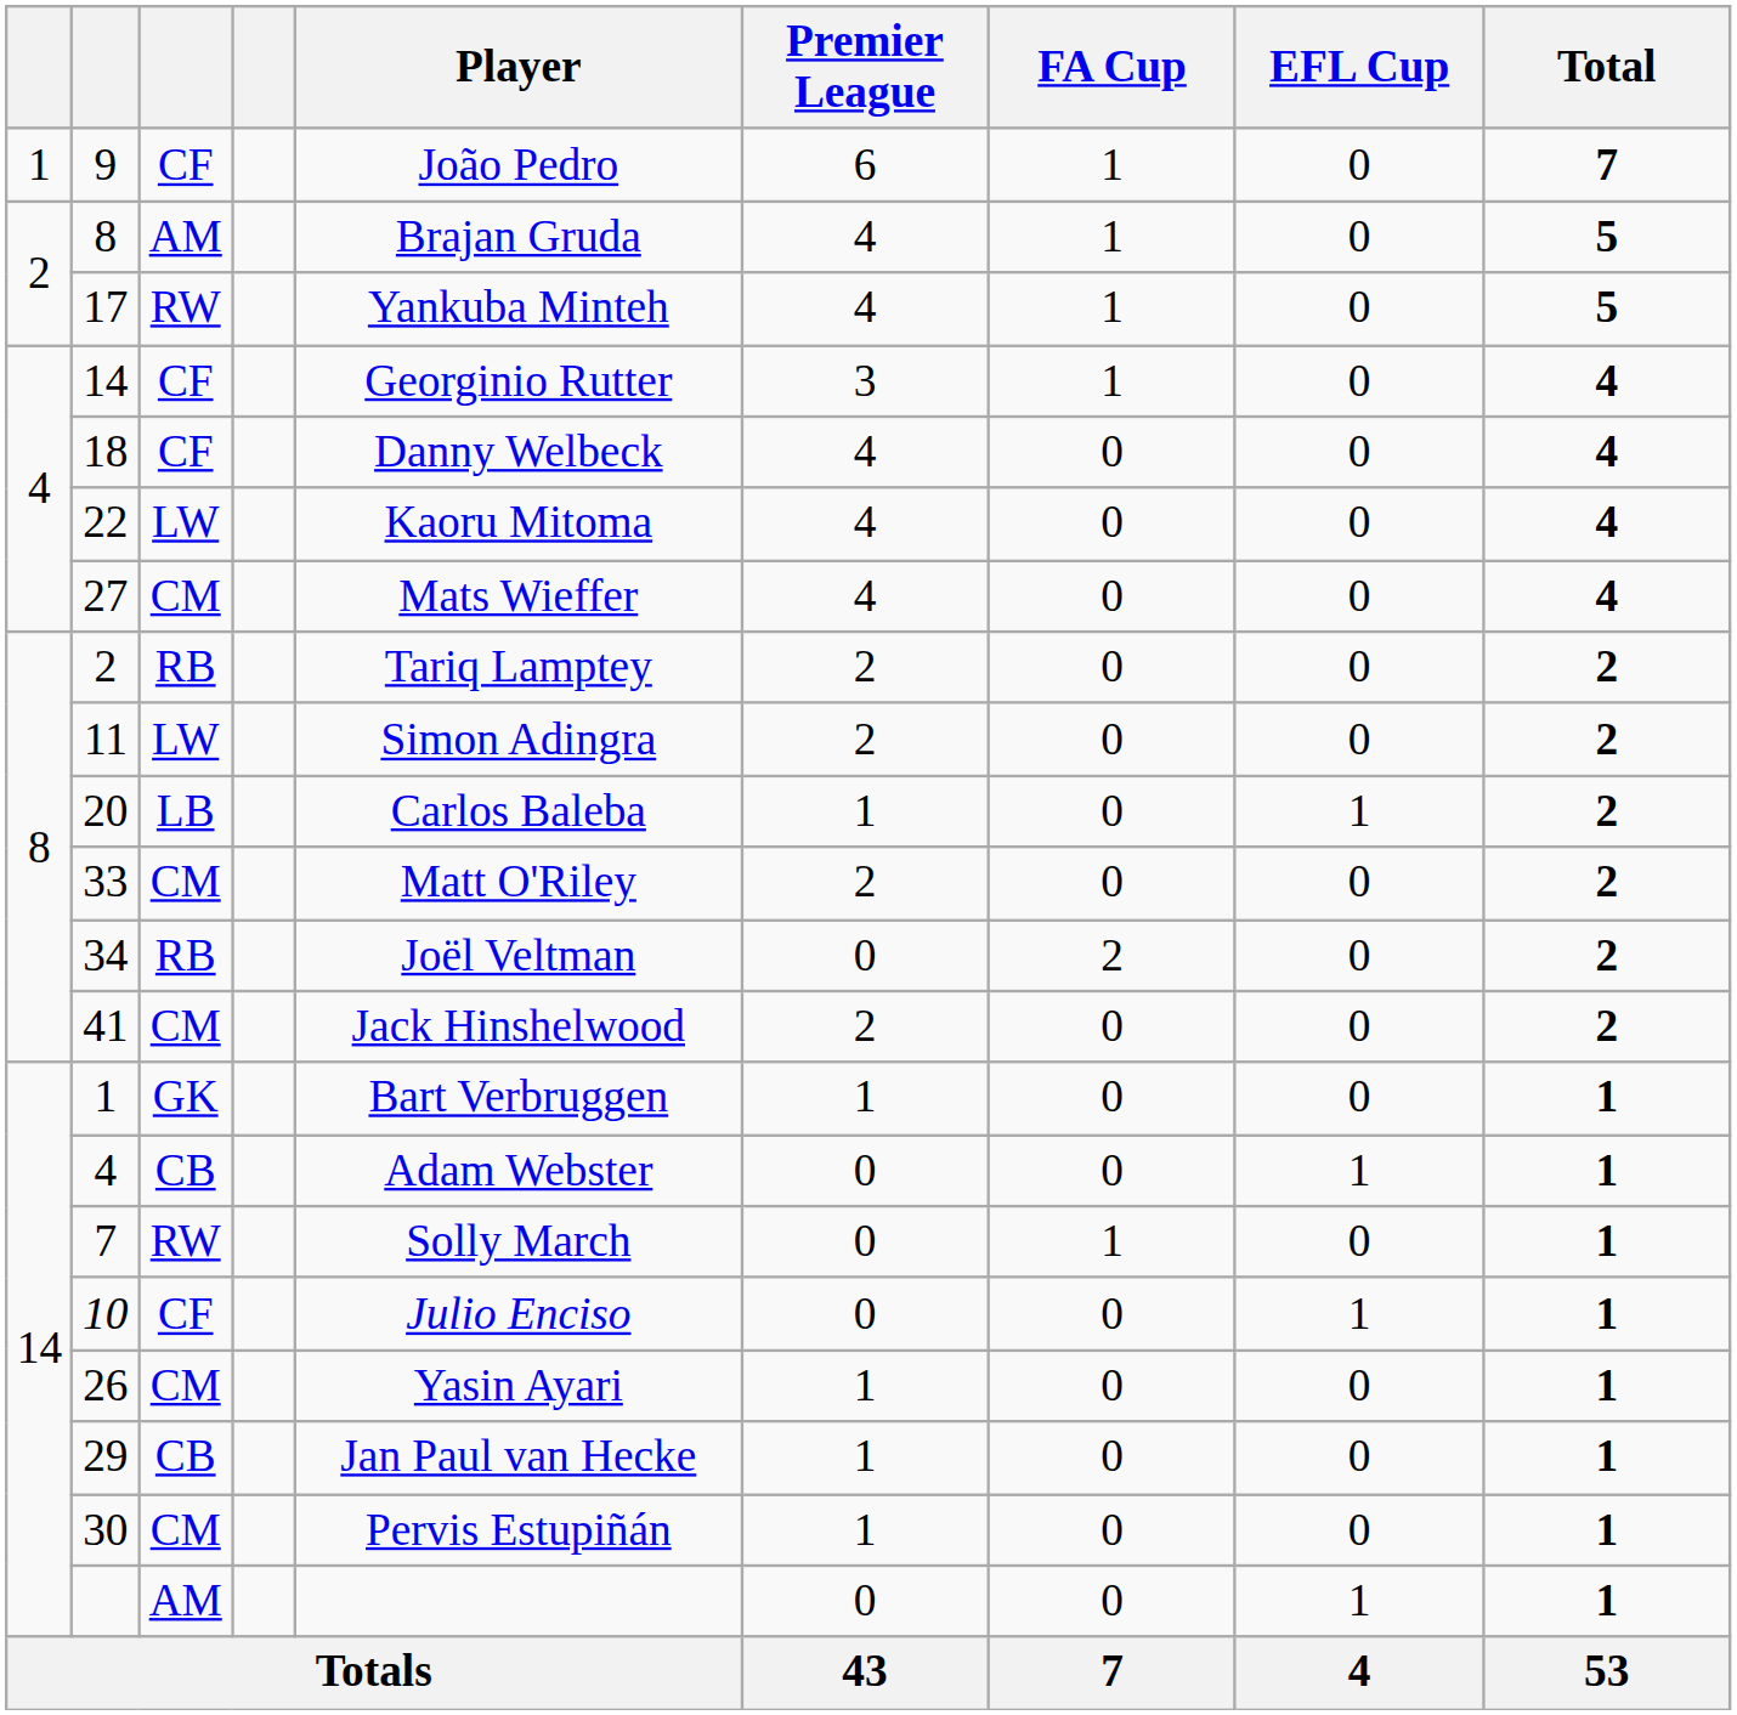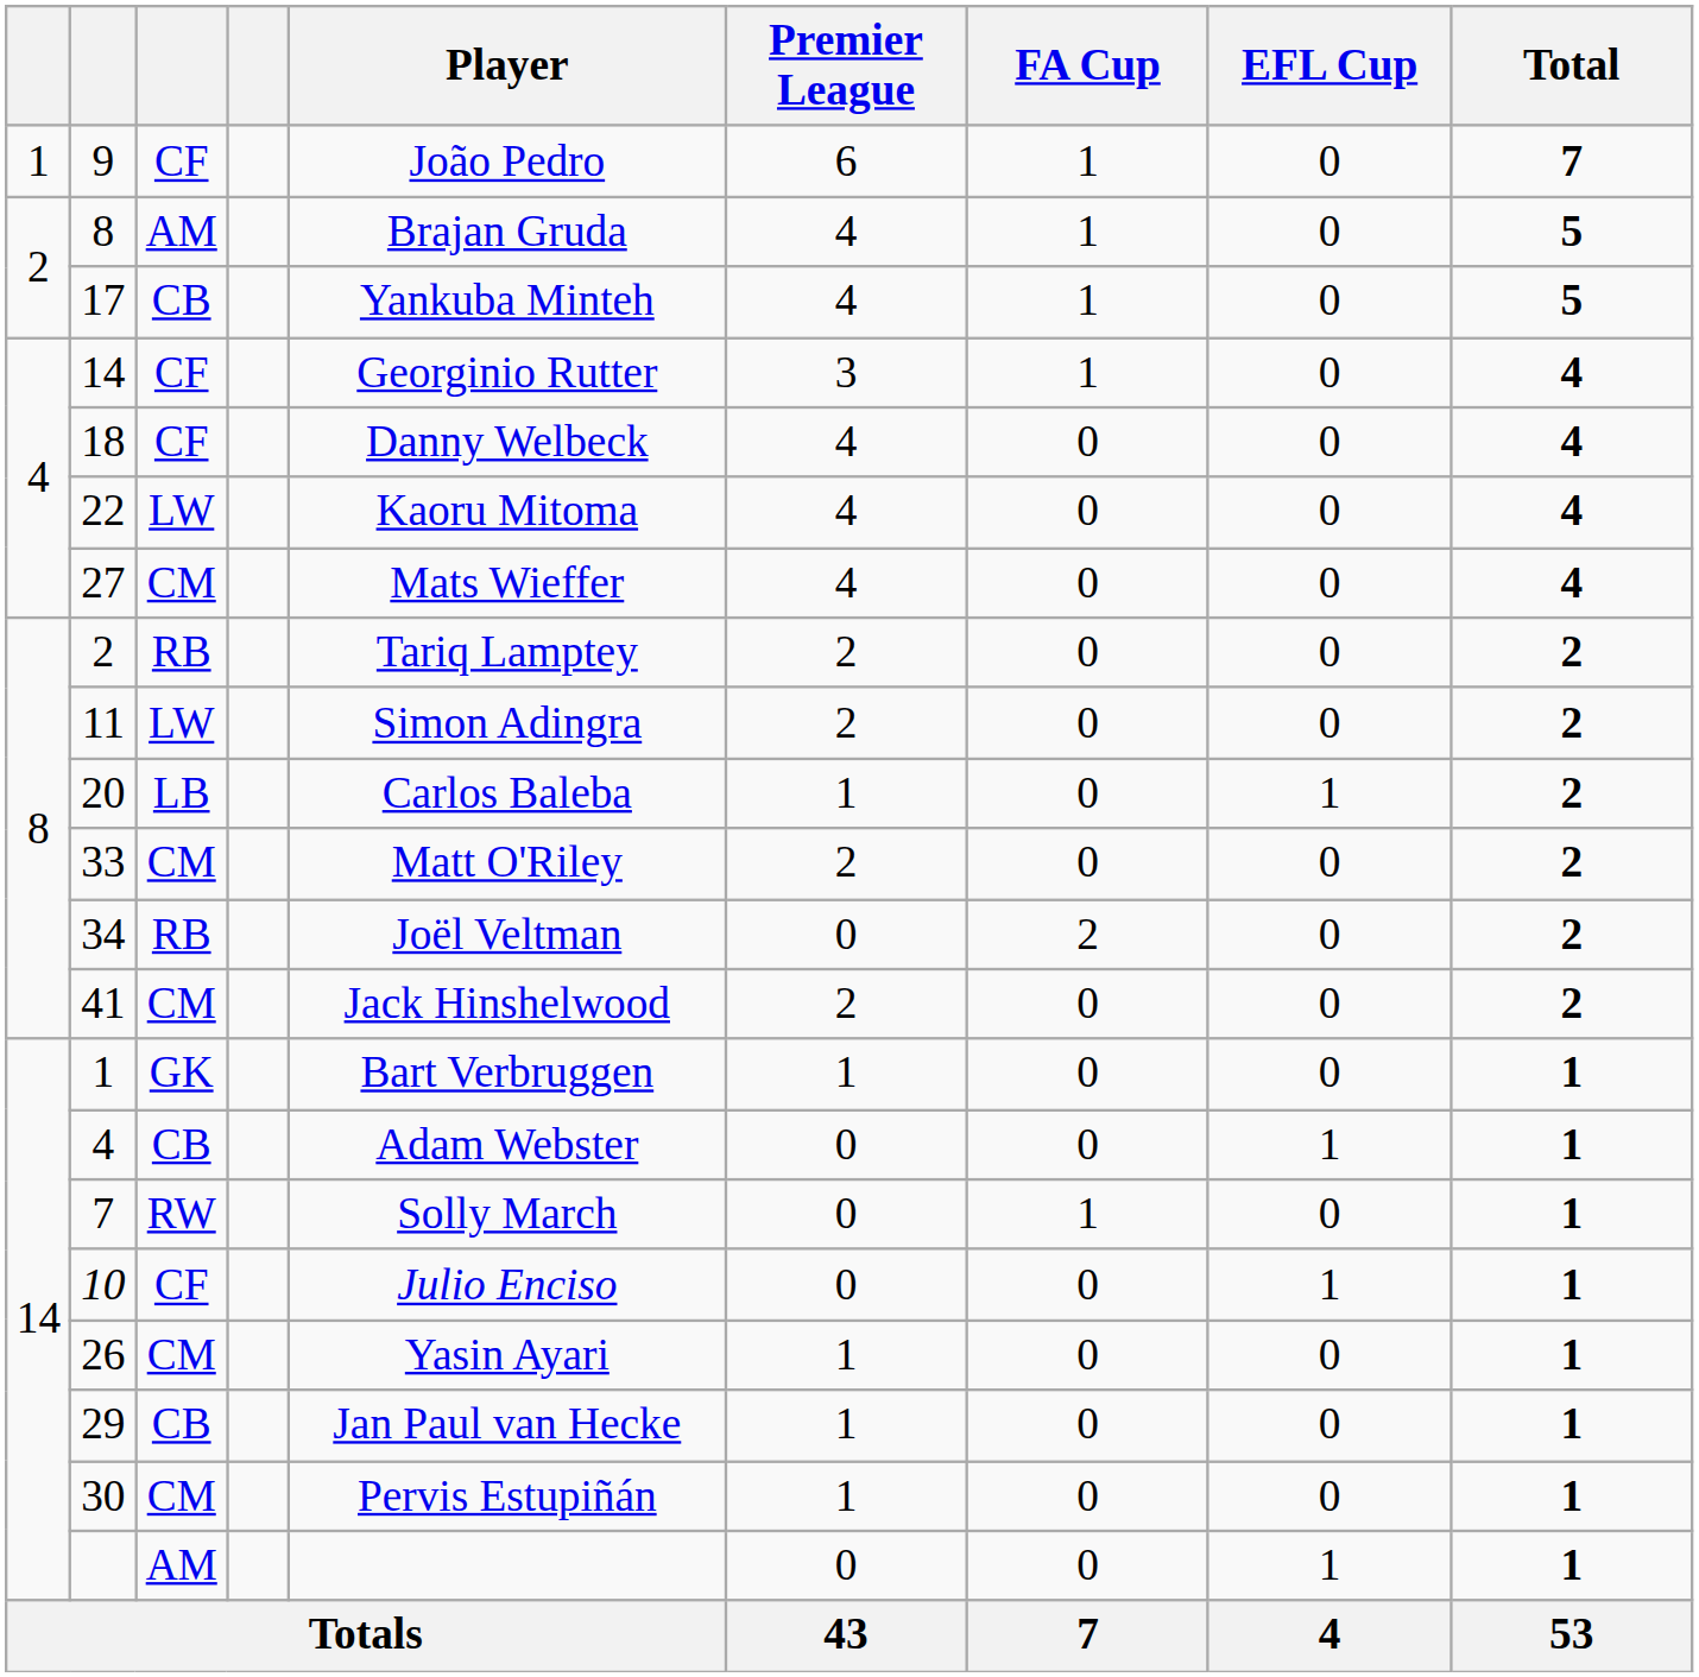17 | column 3: RW -> CB
